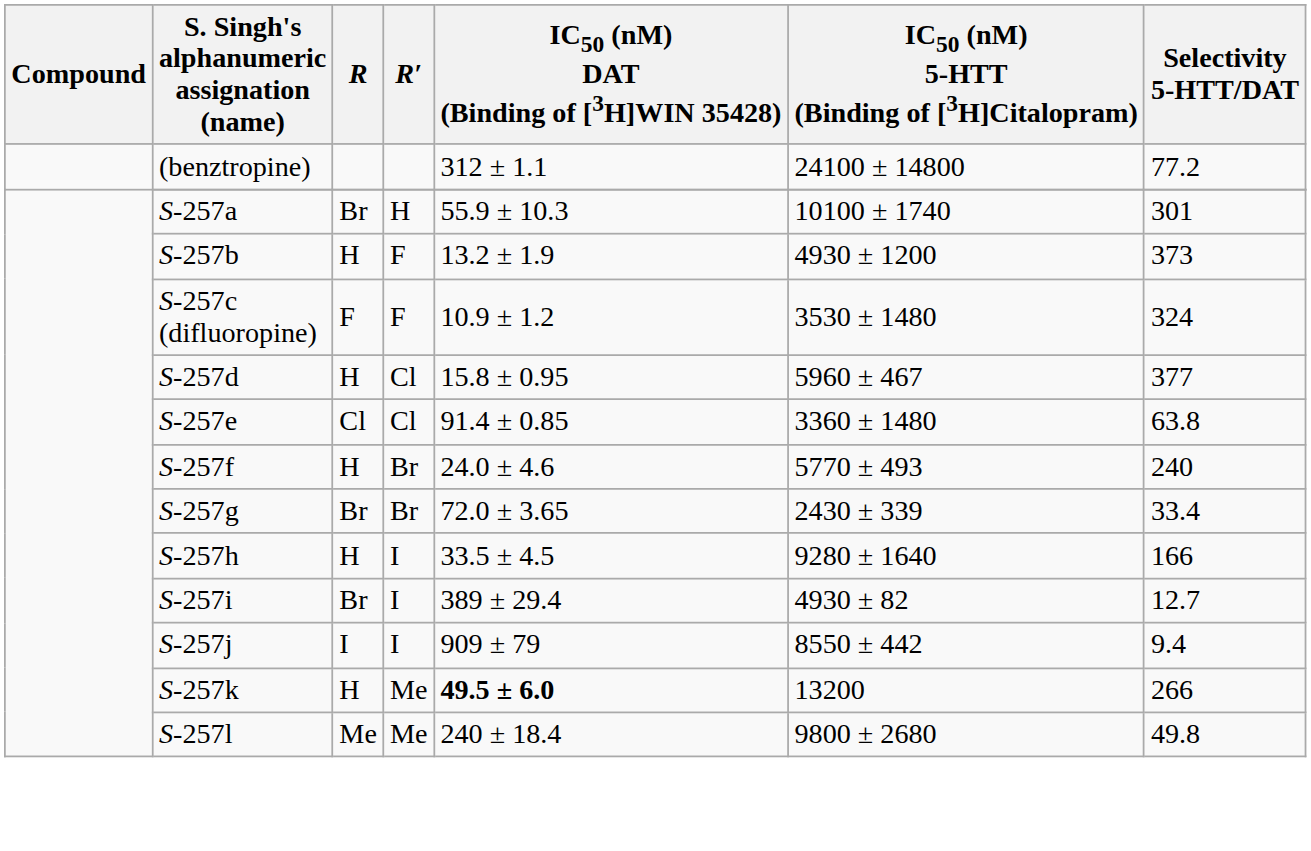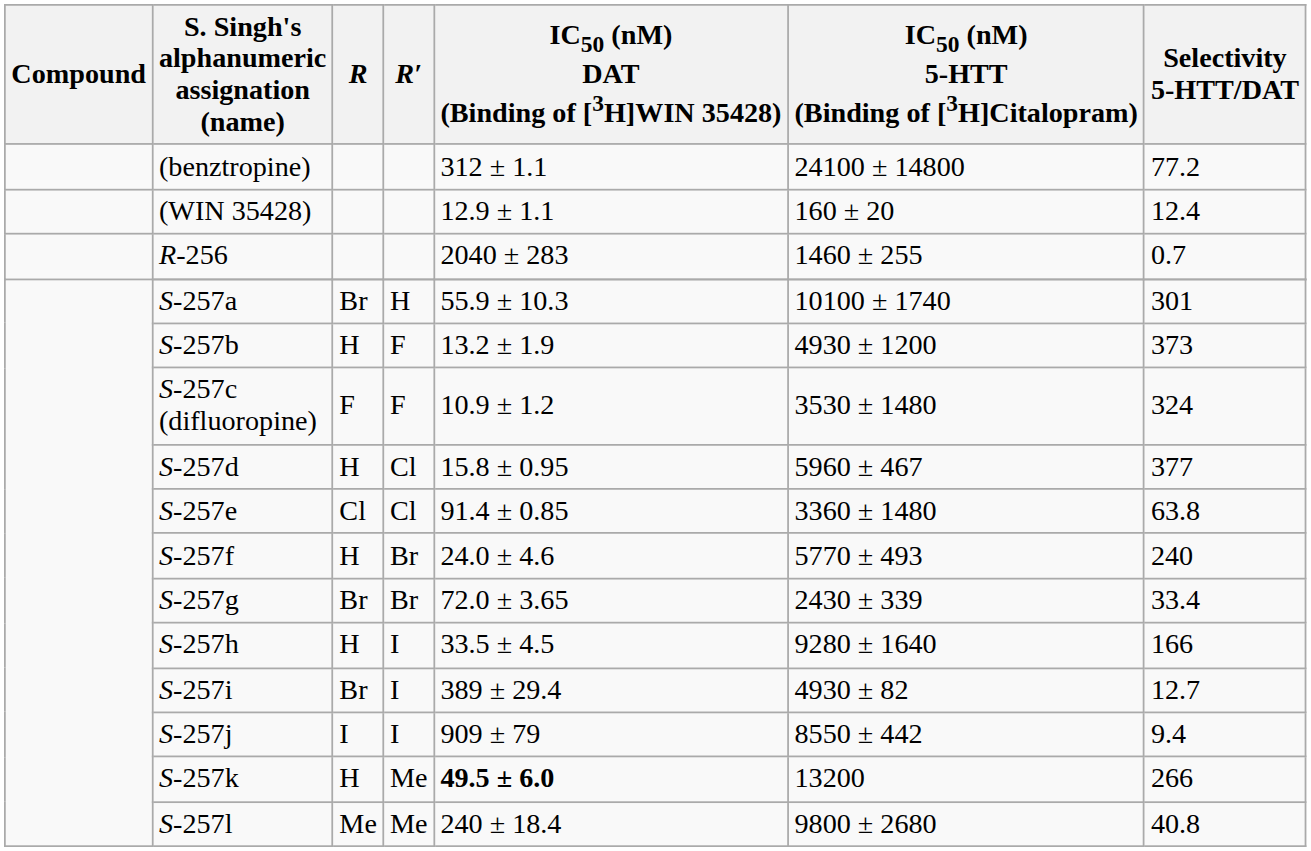+ row: (WIN 35428) | 12.9 ± 1.1 | 160 ± 20 | 12.4
+ row: R-256 | 2040 ± 283 | 1460 ± 255 | 0.7
S-257l | Selectivity 5-HTT/DAT: 49.8 -> 40.8
